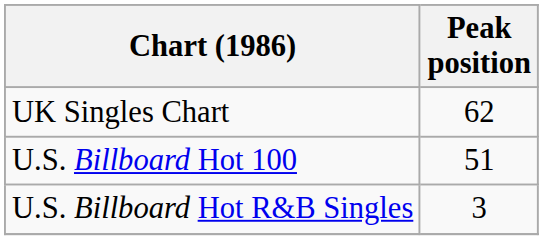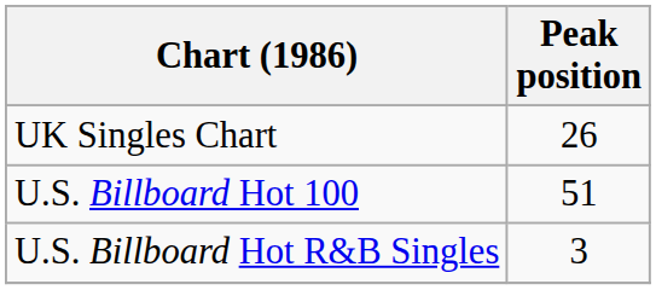UK Singles Chart | Peak position: 62 -> 26
